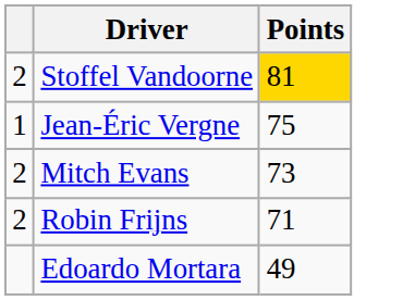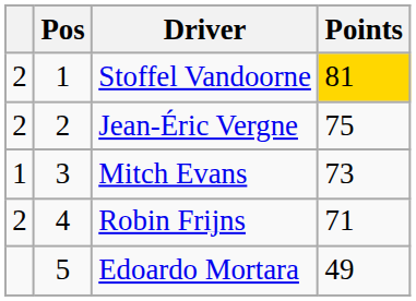+ column: Pos | 1 | 2 | 3 | 4 | 5
Jean-Éric Vergne | column 1: 1 -> 2
Mitch Evans | column 1: 2 -> 1
